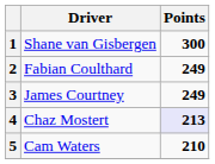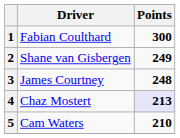1 | Driver: Shane van Gisbergen -> Fabian Coulthard
2 | Driver: Fabian Coulthard -> Shane van Gisbergen
3 | Points: 249 -> 248
